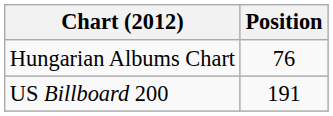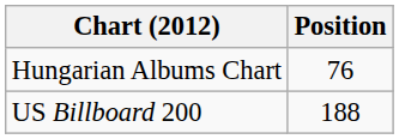US Billboard 200 | Position: 191 -> 188
